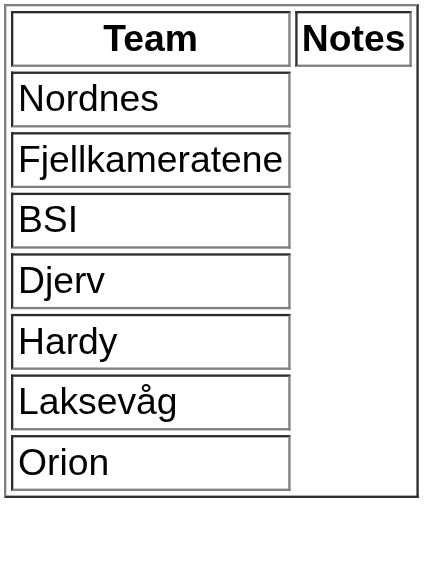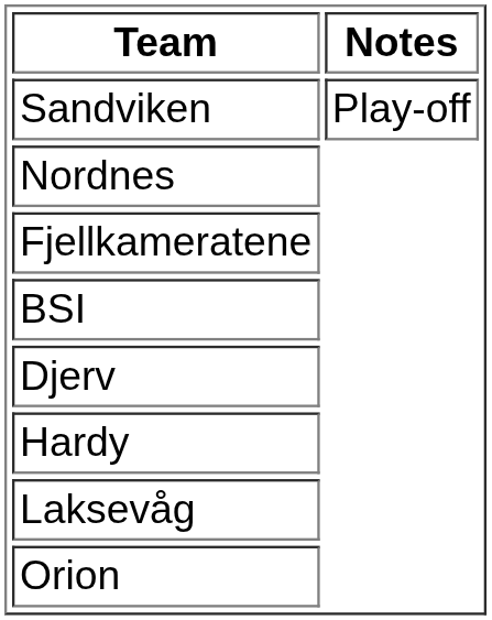+ row: Sandviken | Play-off
